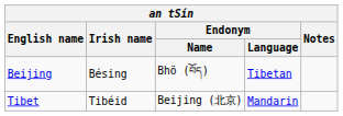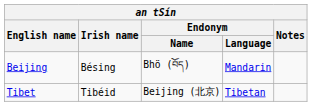Beijing | Endonym / Language: Tibetan -> Mandarin
Tibet | Endonym / Language: Mandarin -> Tibetan
